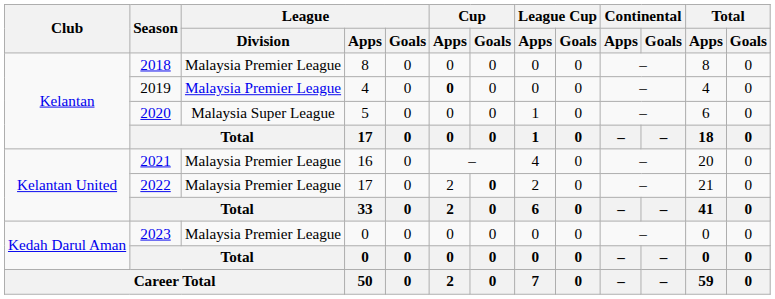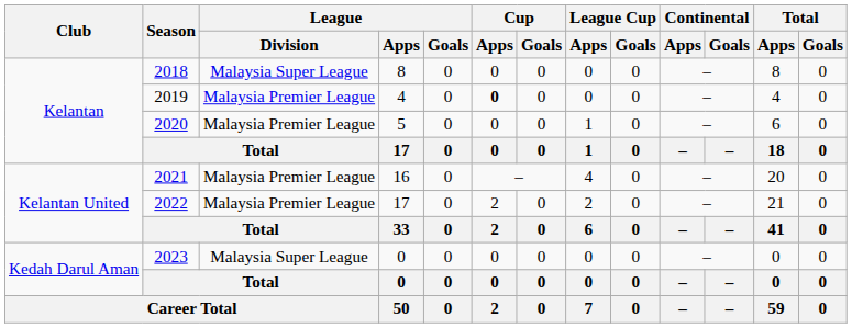2018 | League / Division: Malaysia Premier League -> Malaysia Super League
2020 | League / Division: Malaysia Super League -> Malaysia Premier League
2022 | Cup / Goals: bold -> normal
2023 | League / Division: Malaysia Premier League -> Malaysia Super League
